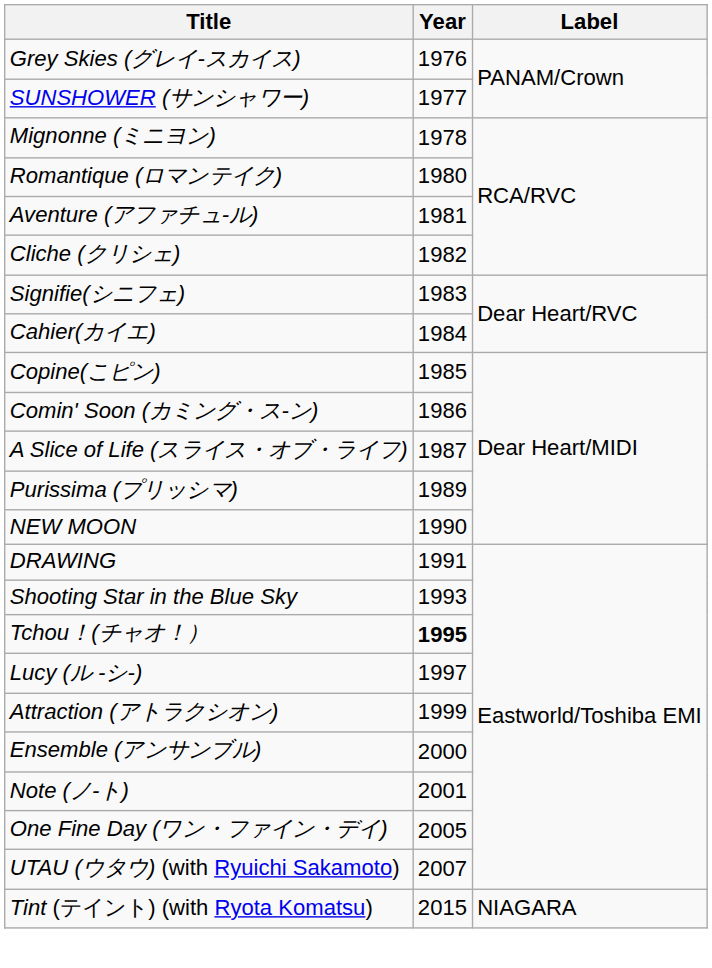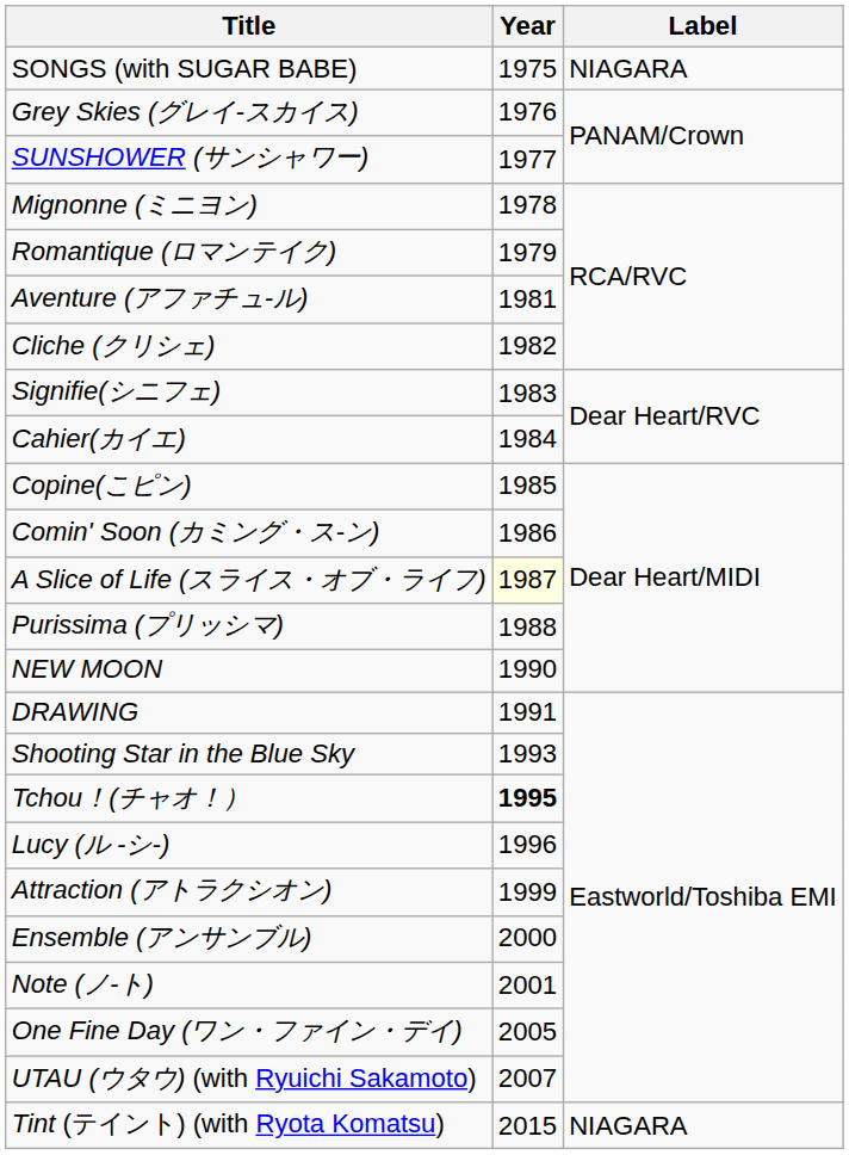+ row: SONGS (with SUGAR BABE) | 1975 | NIAGARA
Romantique (ロマンテイク) | Year: 1980 -> 1979
A Slice of Life (スライス・オブ・ライフ) | Year: no background -> lightyellow background
Purissima (プリッシマ) | Year: 1989 -> 1988
Lucy (ル -シ-) | Year: 1997 -> 1996
